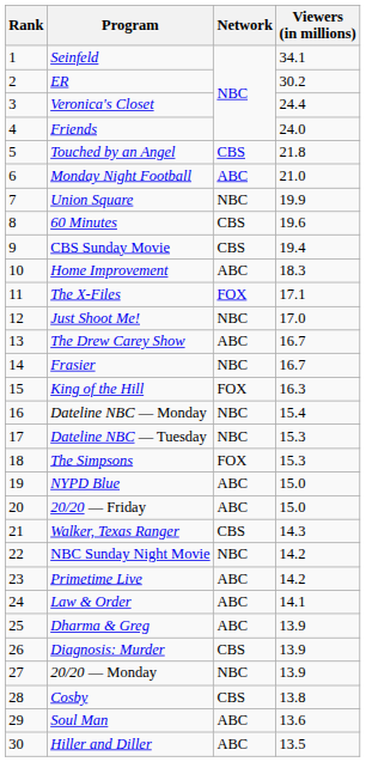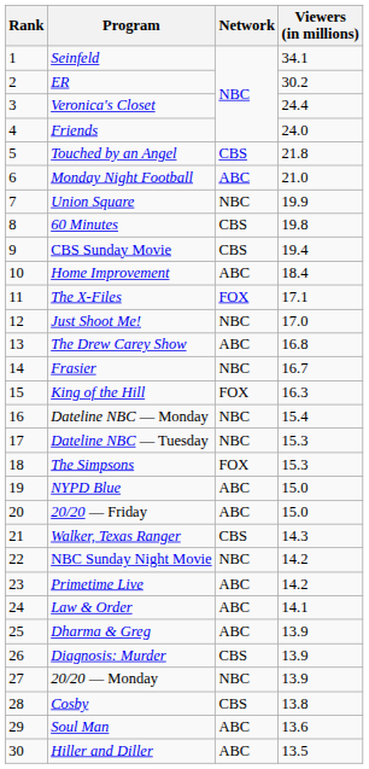60 Minutes | Viewers (in millions): 19.6 -> 19.8
Home Improvement | Viewers (in millions): 18.3 -> 18.4
The Drew Carey Show | Viewers (in millions): 16.7 -> 16.8
